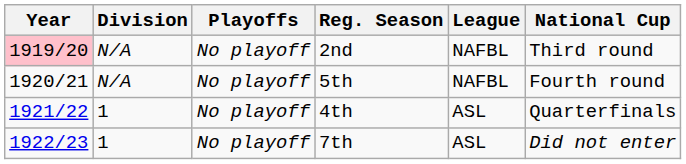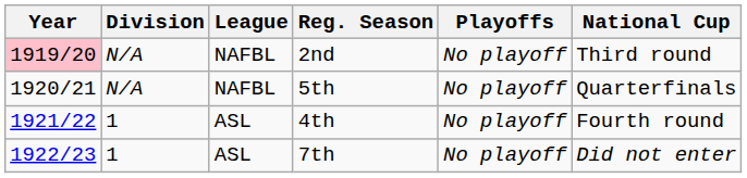columns swapped: League <-> Playoffs
5th | National Cup: Fourth round -> Quarterfinals
4th | National Cup: Quarterfinals -> Fourth round
